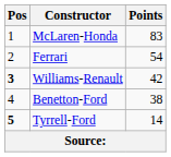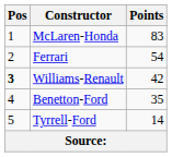Benetton-Ford | Points: 38 -> 35
Tyrrell-Ford | Pos: bold -> normal
